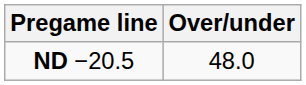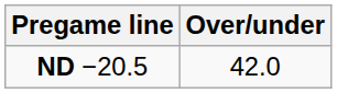ND −20.5 | Over/under: 48.0 -> 42.0
